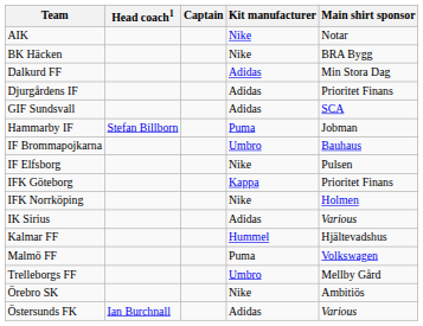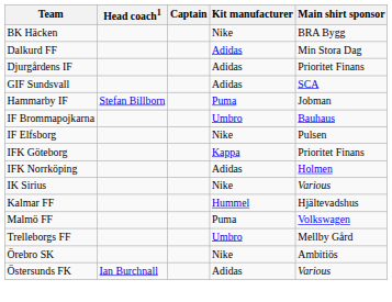- row: AIK | Nike | Notar
IFK Norrköping | Kit manufacturer: Nike -> Adidas
IK Sirius | Kit manufacturer: Adidas -> Nike
